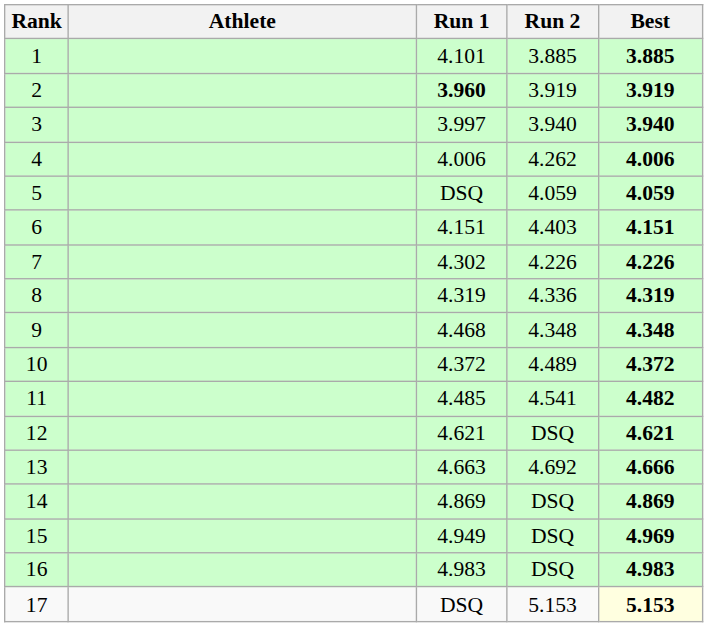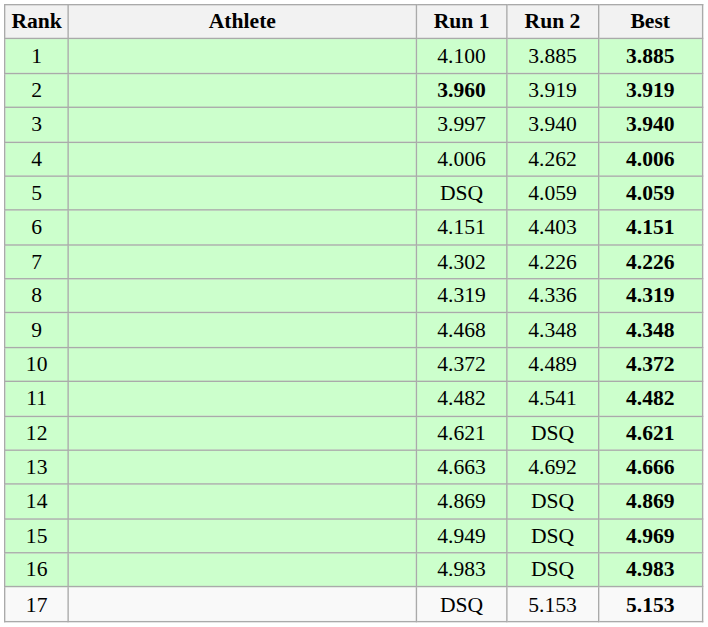1 | Run 1: 4.101 -> 4.100
11 | Run 1: 4.485 -> 4.482
17 | Best: lightyellow background -> no background
